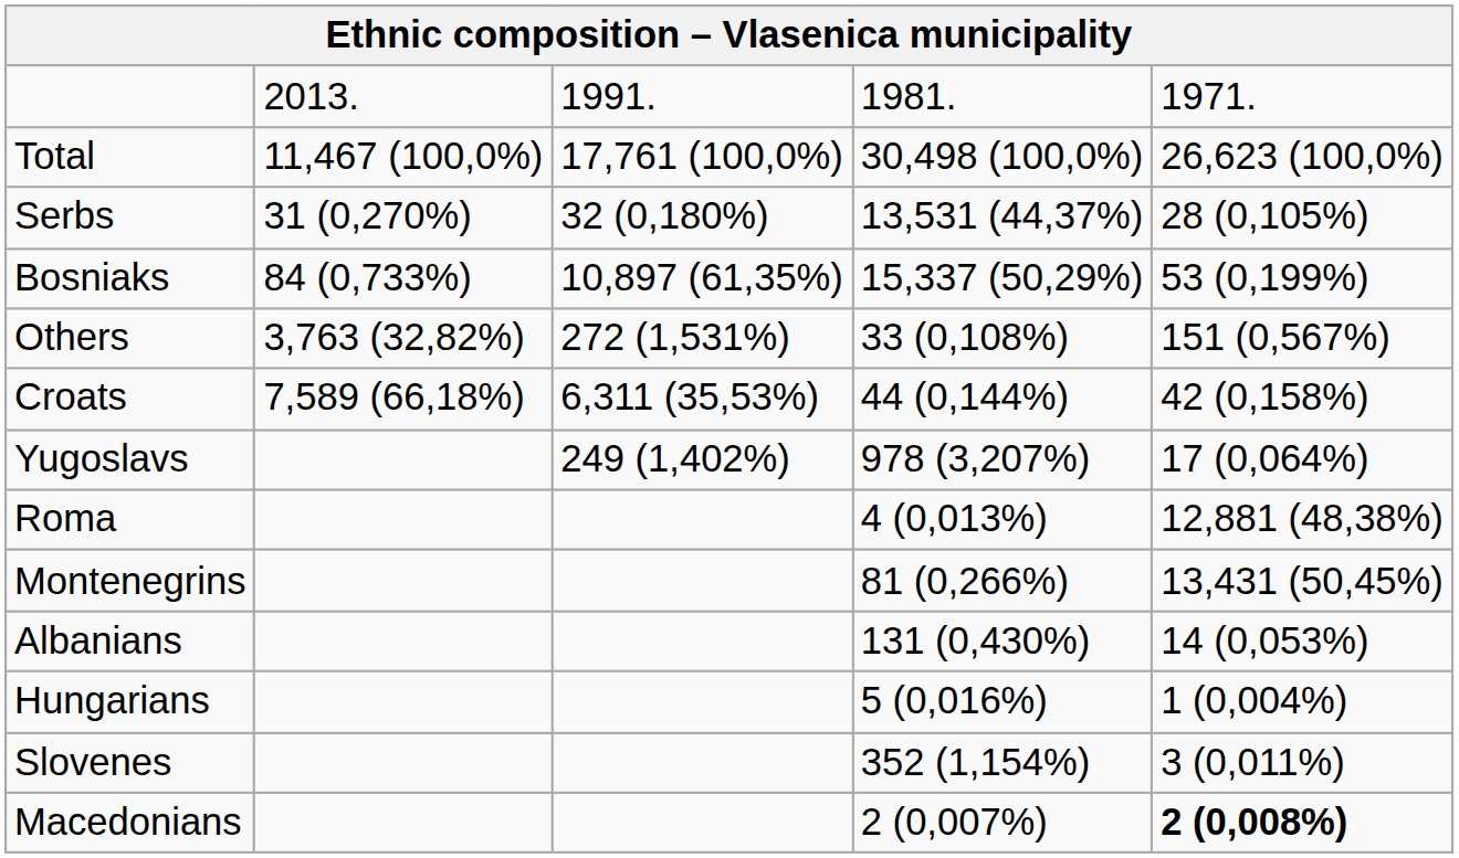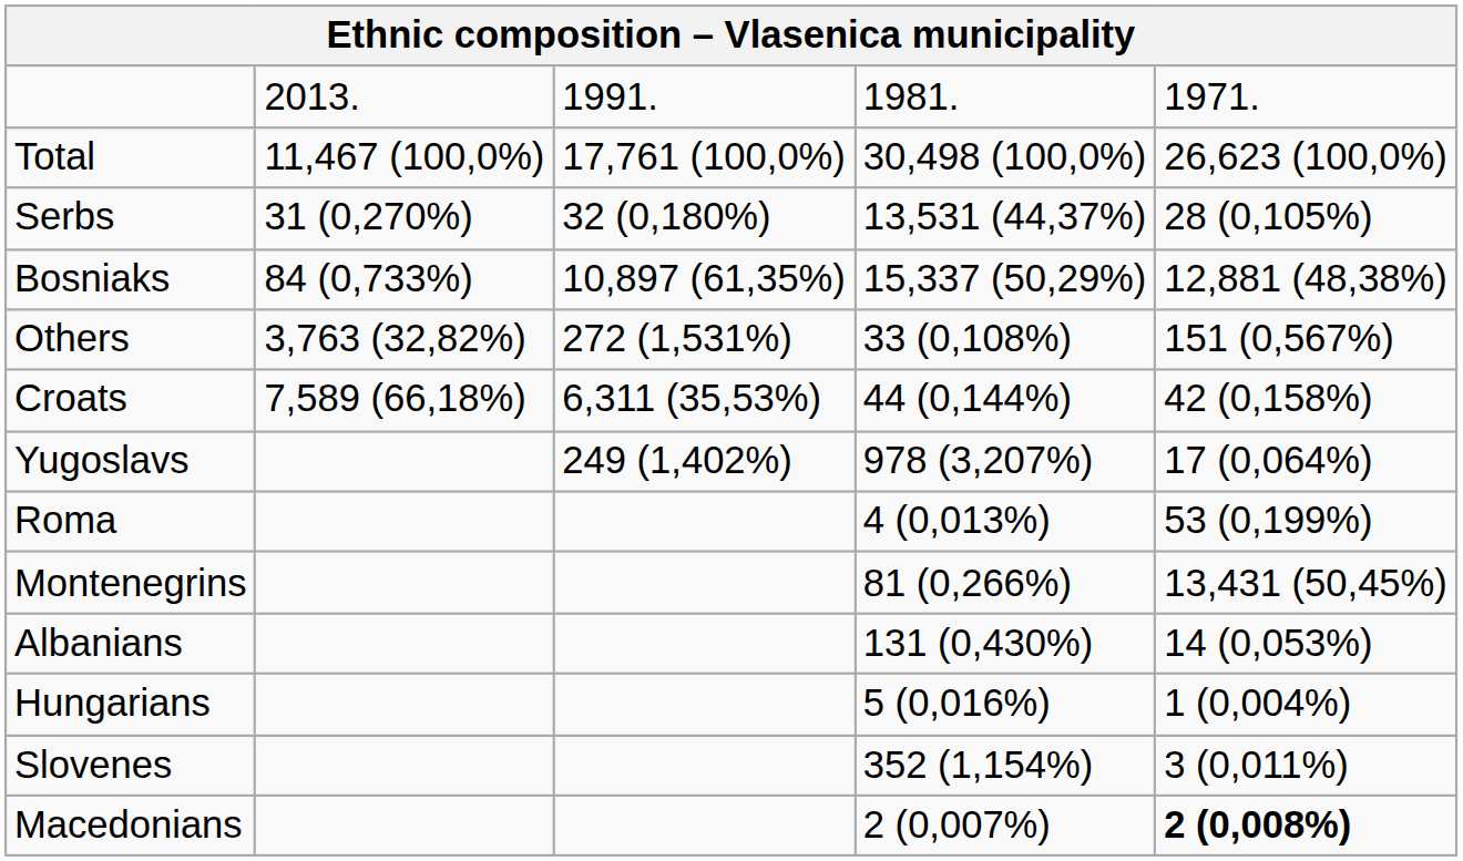Bosniaks | column 5: 53 (0,199%) -> 12,881 (48,38%)
Roma | column 5: 12,881 (48,38%) -> 53 (0,199%)
